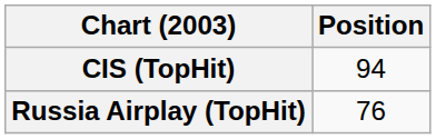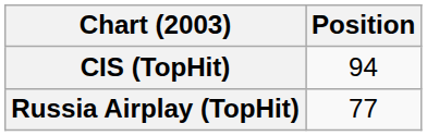Russia Airplay (TopHit) | Position: 76 -> 77
